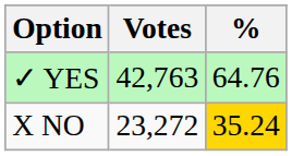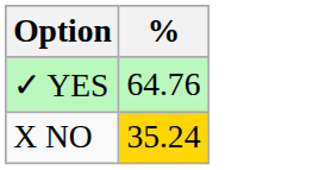- column: Votes | 42,763 | 23,272
